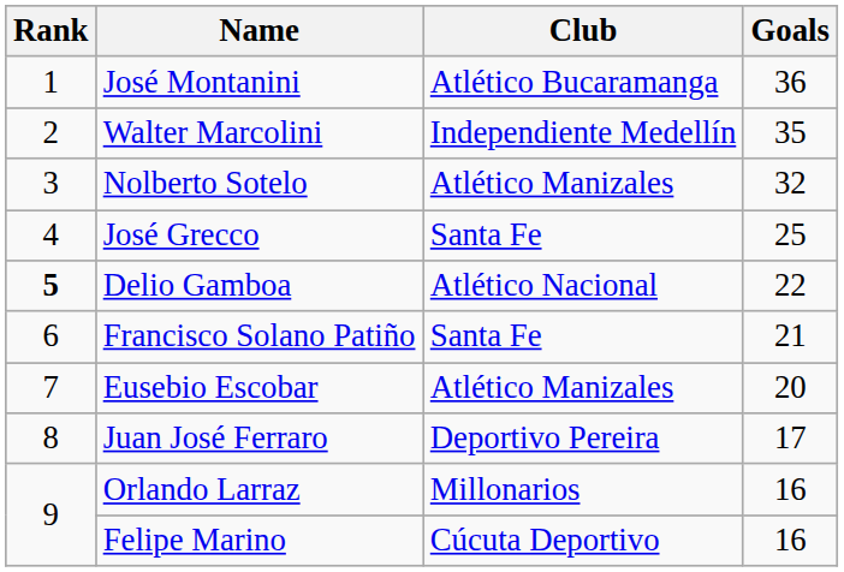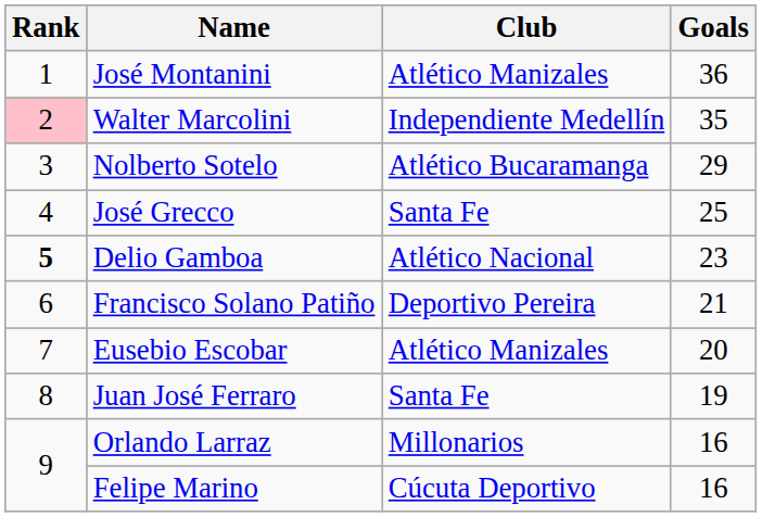José Montanini | Club: Atlético Bucaramanga -> Atlético Manizales
Walter Marcolini | Rank: no background -> pink background
Nolberto Sotelo | Club: Atlético Manizales -> Atlético Bucaramanga
Nolberto Sotelo | Goals: 32 -> 29
Delio Gamboa | Goals: 22 -> 23
Francisco Solano Patiño | Club: Santa Fe -> Deportivo Pereira
Juan José Ferraro | Club: Deportivo Pereira -> Santa Fe
Juan José Ferraro | Goals: 17 -> 19
